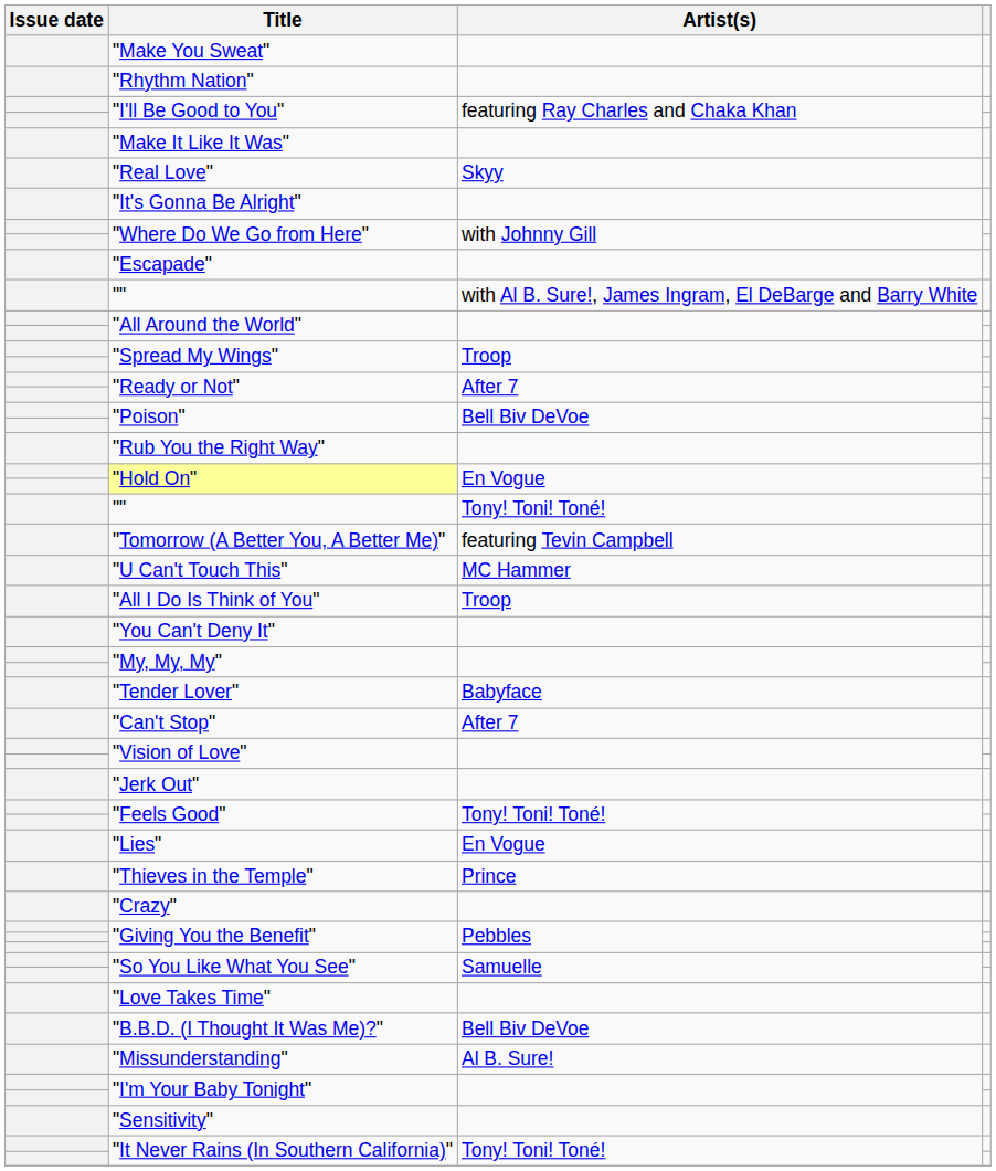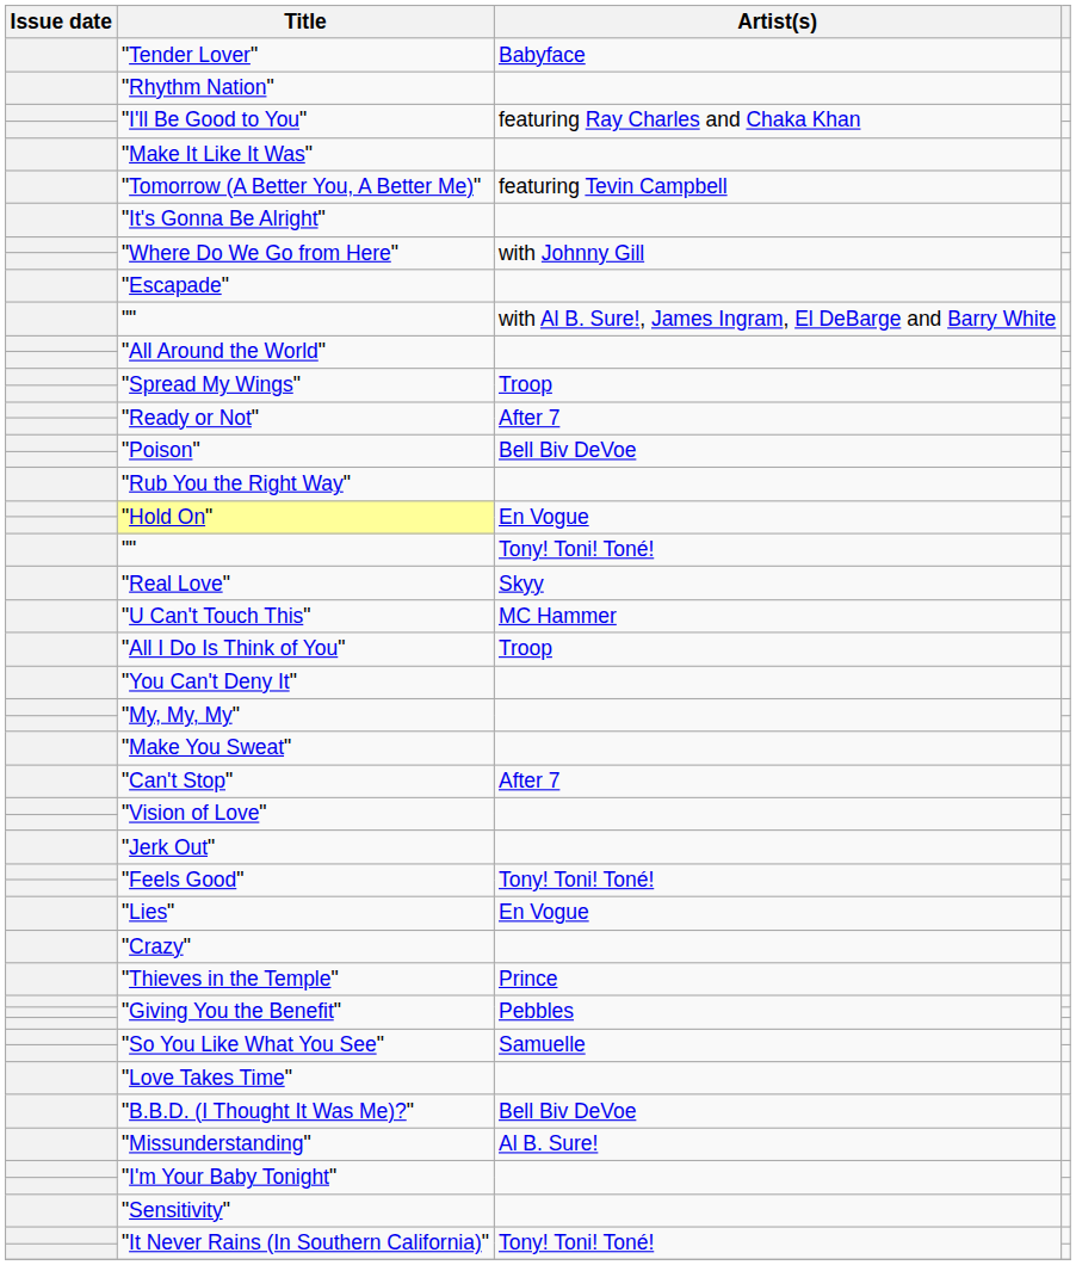rows swapped: "Tender Lover" <-> "Make You Sweat"
rows swapped: "Real Love" <-> "Tomorrow (A Better You, A Better Me)"
rows swapped: "Crazy" <-> "Thieves in the Temple"
